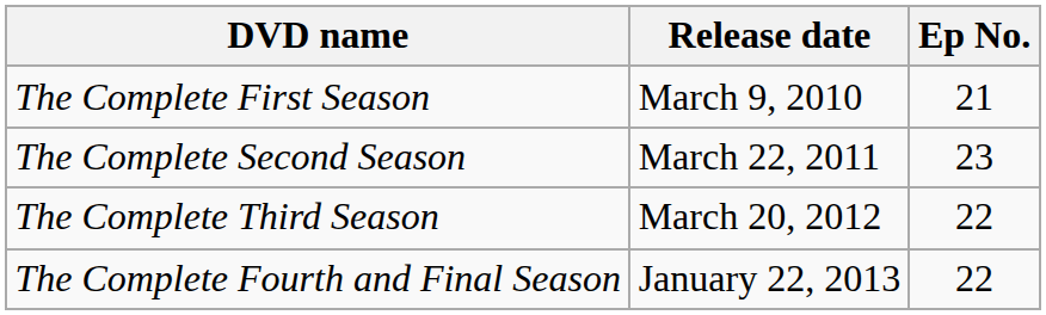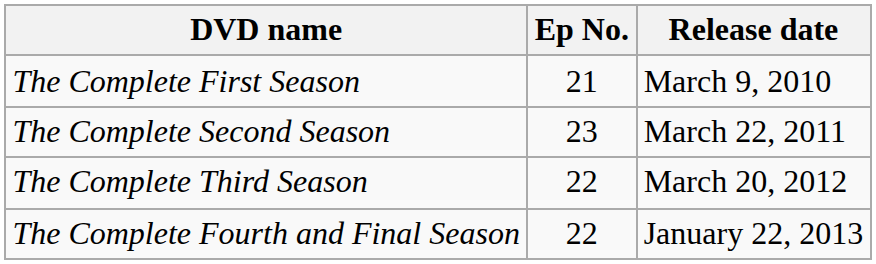columns swapped: Ep No. <-> Release date
